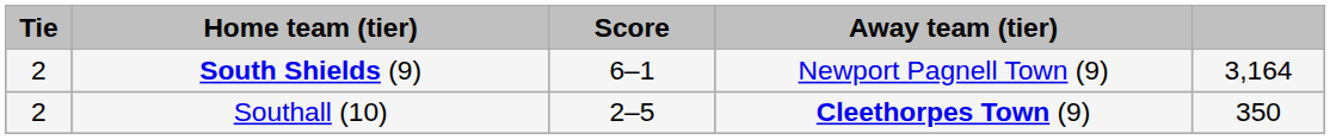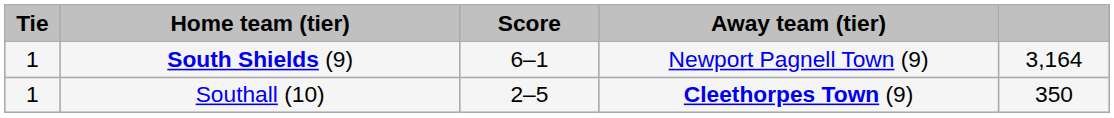South Shields (9) | Tie: 2 -> 1
Southall (10) | Tie: 2 -> 1
